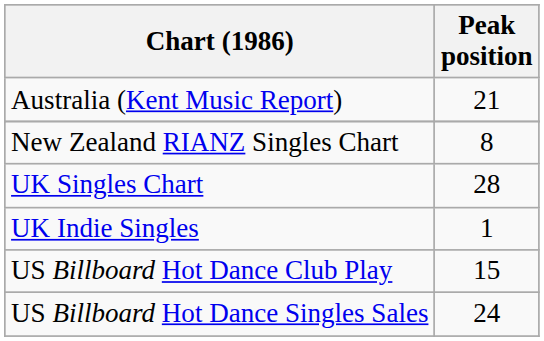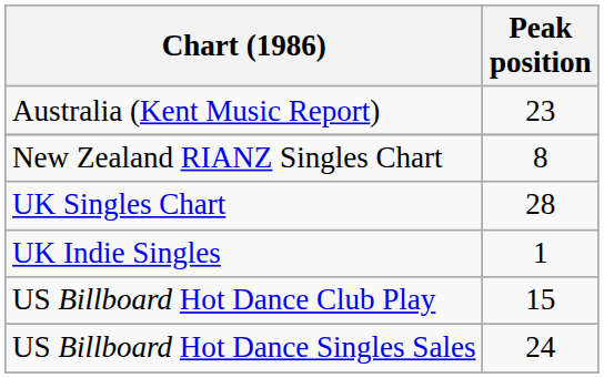Australia (Kent Music Report) | Peak position: 21 -> 23
